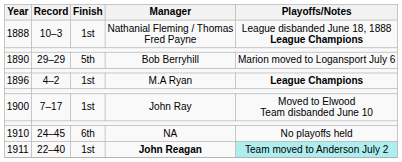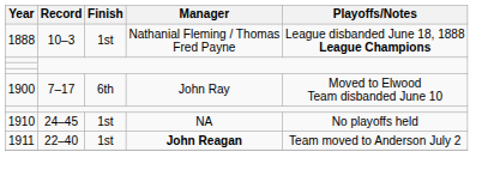- row: 1890 | 29–29 | 5th | Bob Berryhill | Marion moved to Logansport July 6
- row: 1896 | 4–2 | 1st | M.A Ryan | League Champions
1900 | Finish: 1st -> 6th
1910 | Finish: 6th -> 1st
1911 | Playoffs/Notes: paleturquoise background -> no background
